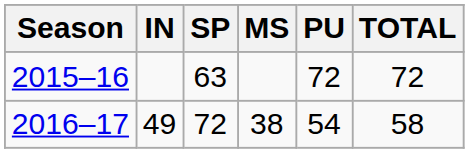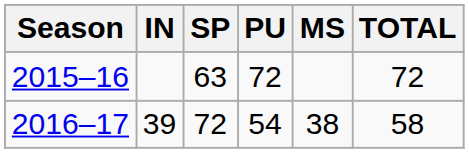columns swapped: PU <-> MS
2016–17 | IN: 49 -> 39
